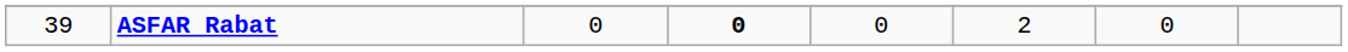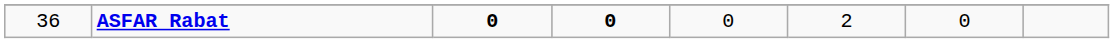ASFAR Rabat | column 1: 39 -> 36
ASFAR Rabat | column 3: normal -> bold
